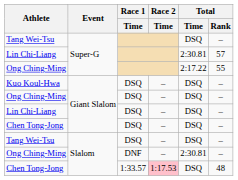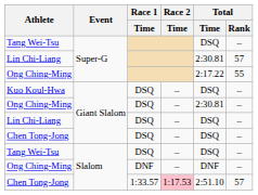Ong Ching-Ming / DSQ | Total / Time: DSQ -> 2:30.81
Ong Ching-Ming / DNF | Total / Time: 2:30.81 -> DNF
Chen Tong-Jong / 1:33.57 | Total / Time: DSQ -> 2:51.10
Chen Tong-Jong / 1:33.57 | Total / Rank: 48 -> 57
